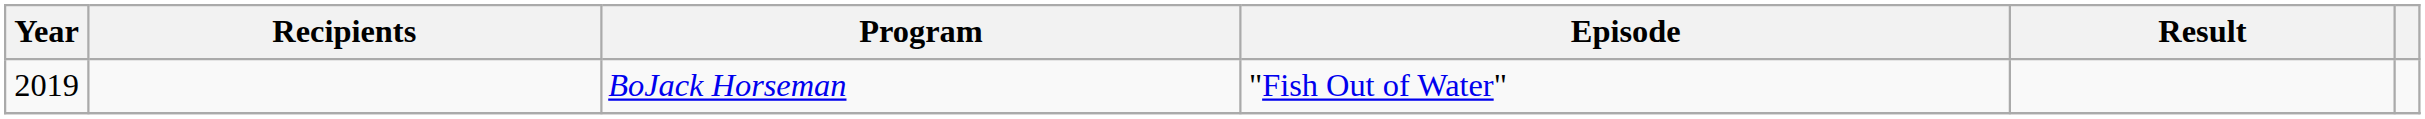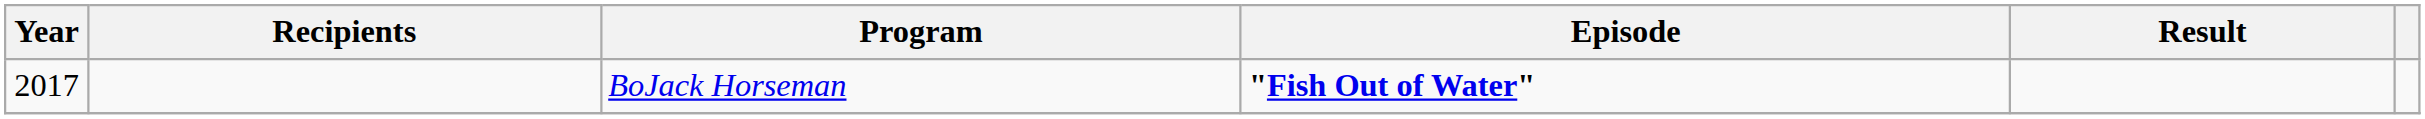BoJack Horseman | Year: 2019 -> 2017
BoJack Horseman | Episode: normal -> bold
